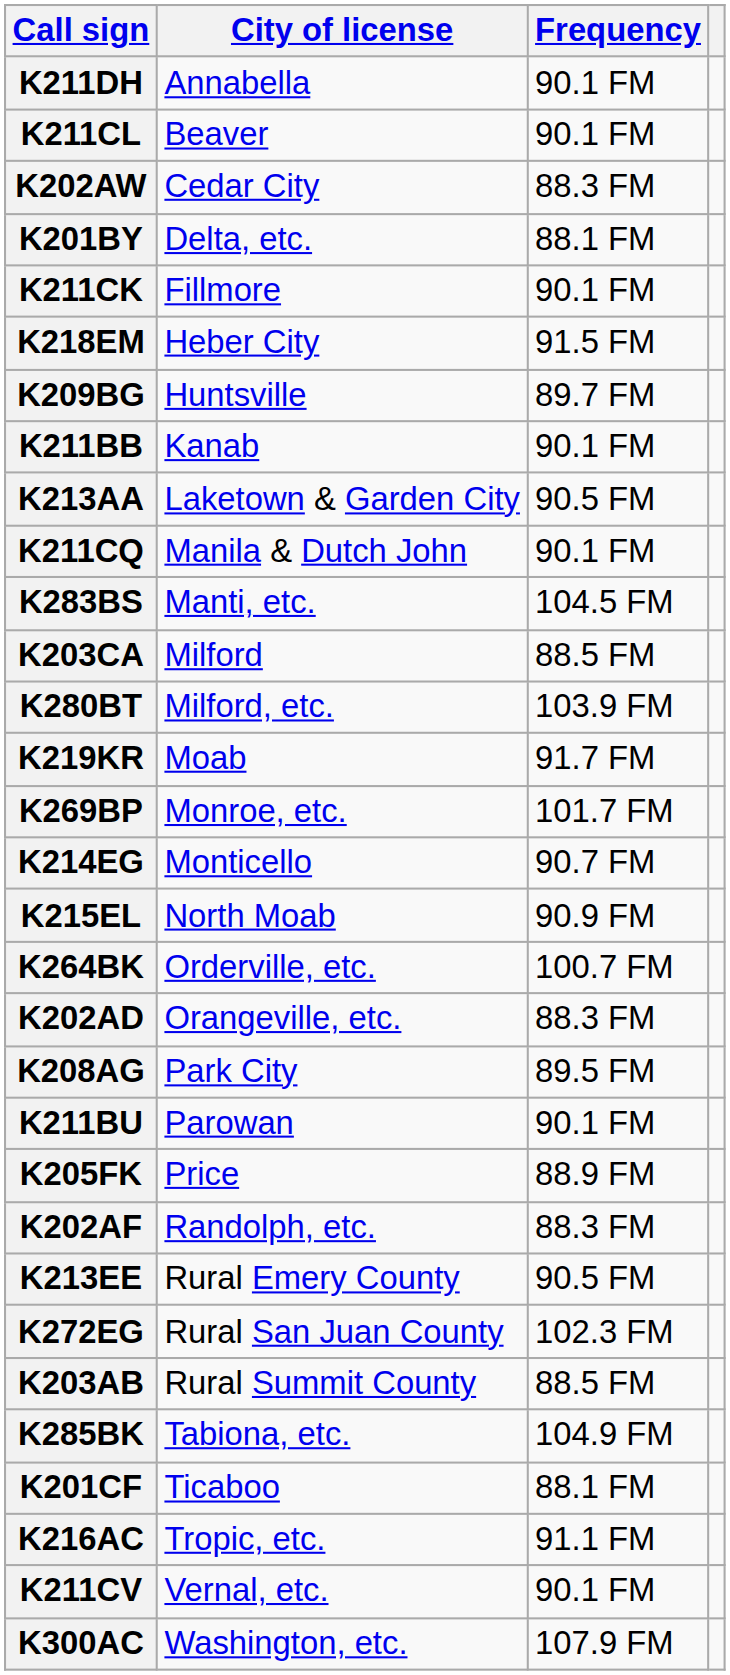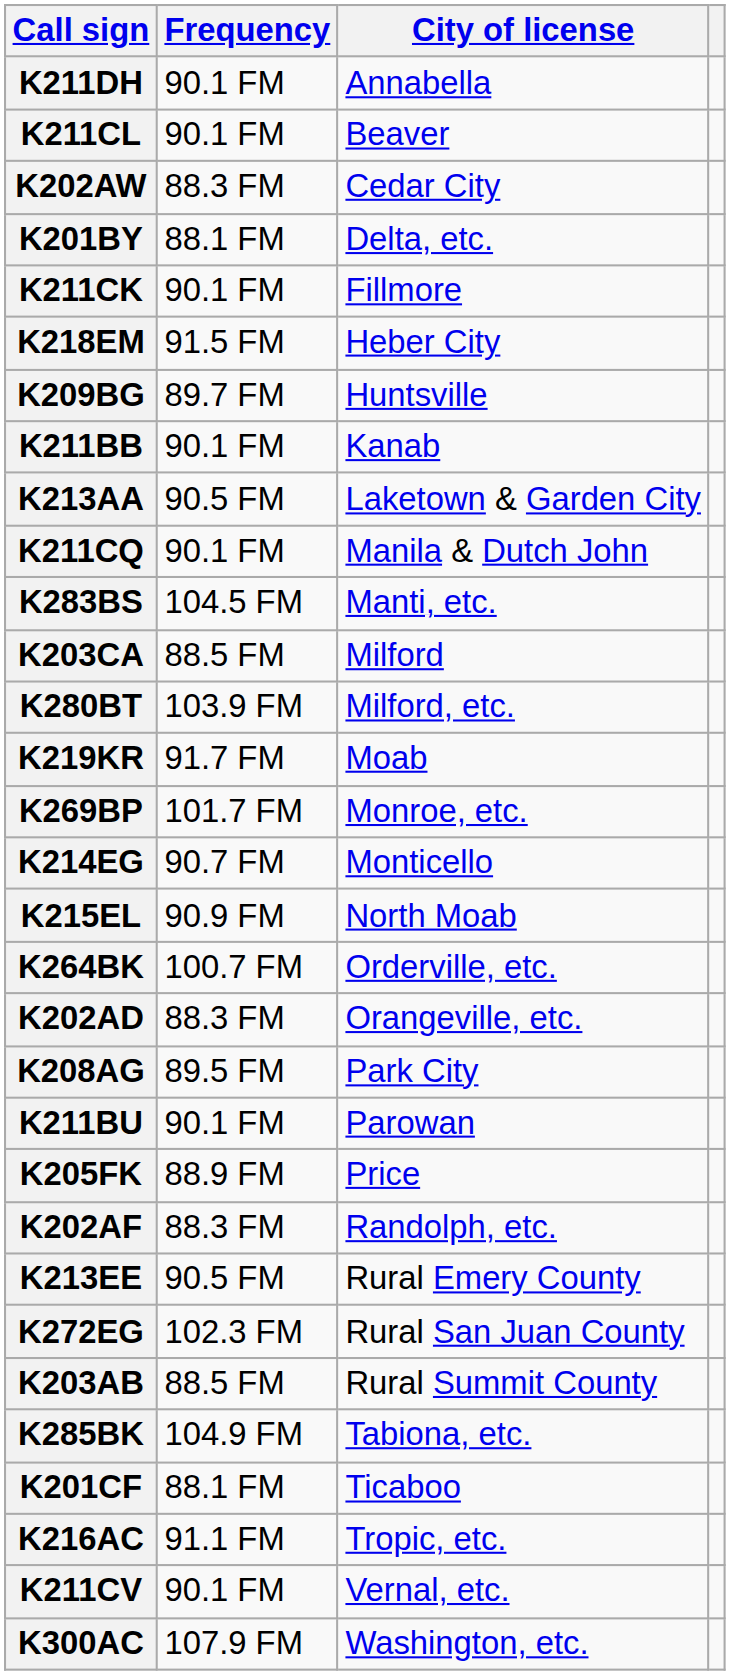columns swapped: Frequency <-> City of license
